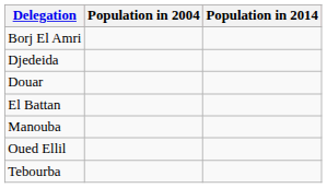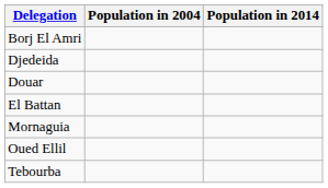- row: Manouba
+ row: Mornaguia
